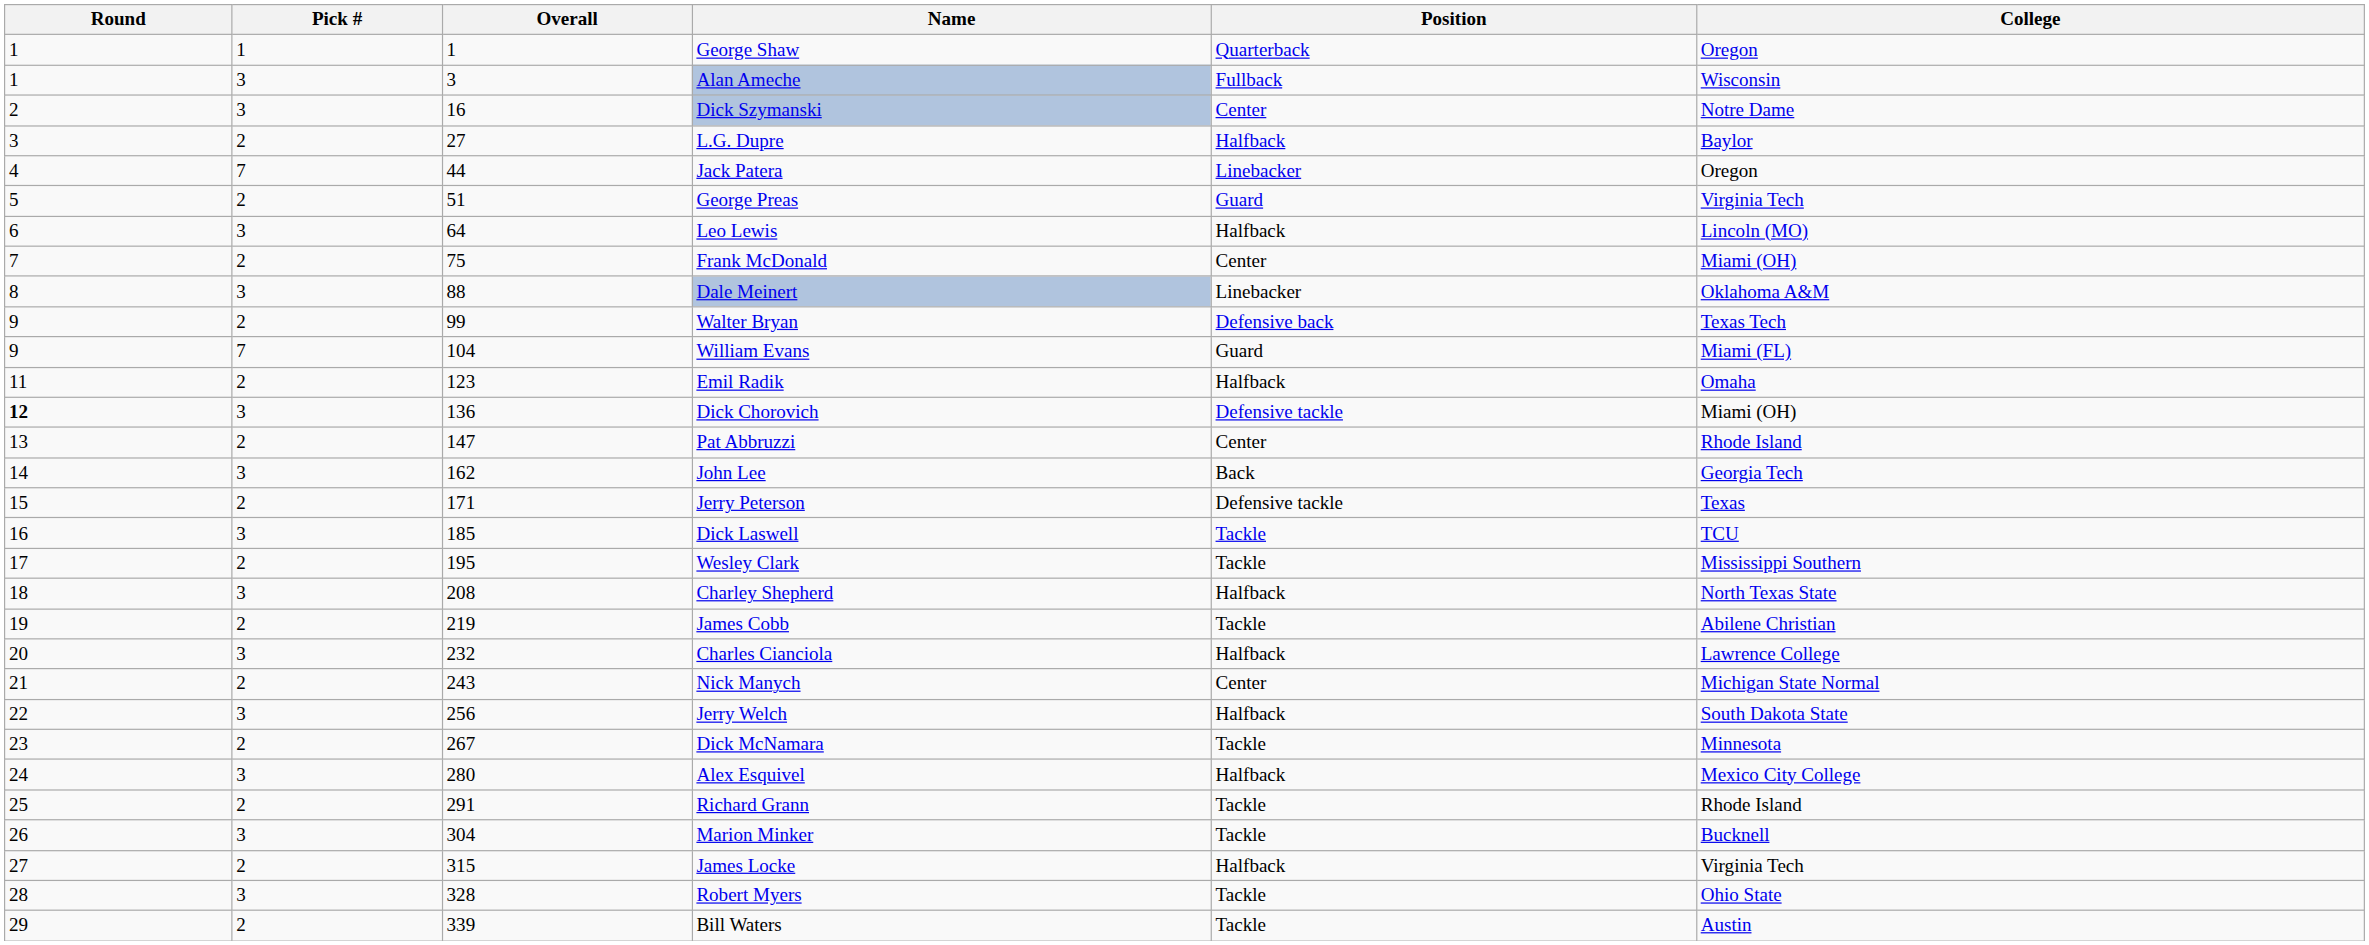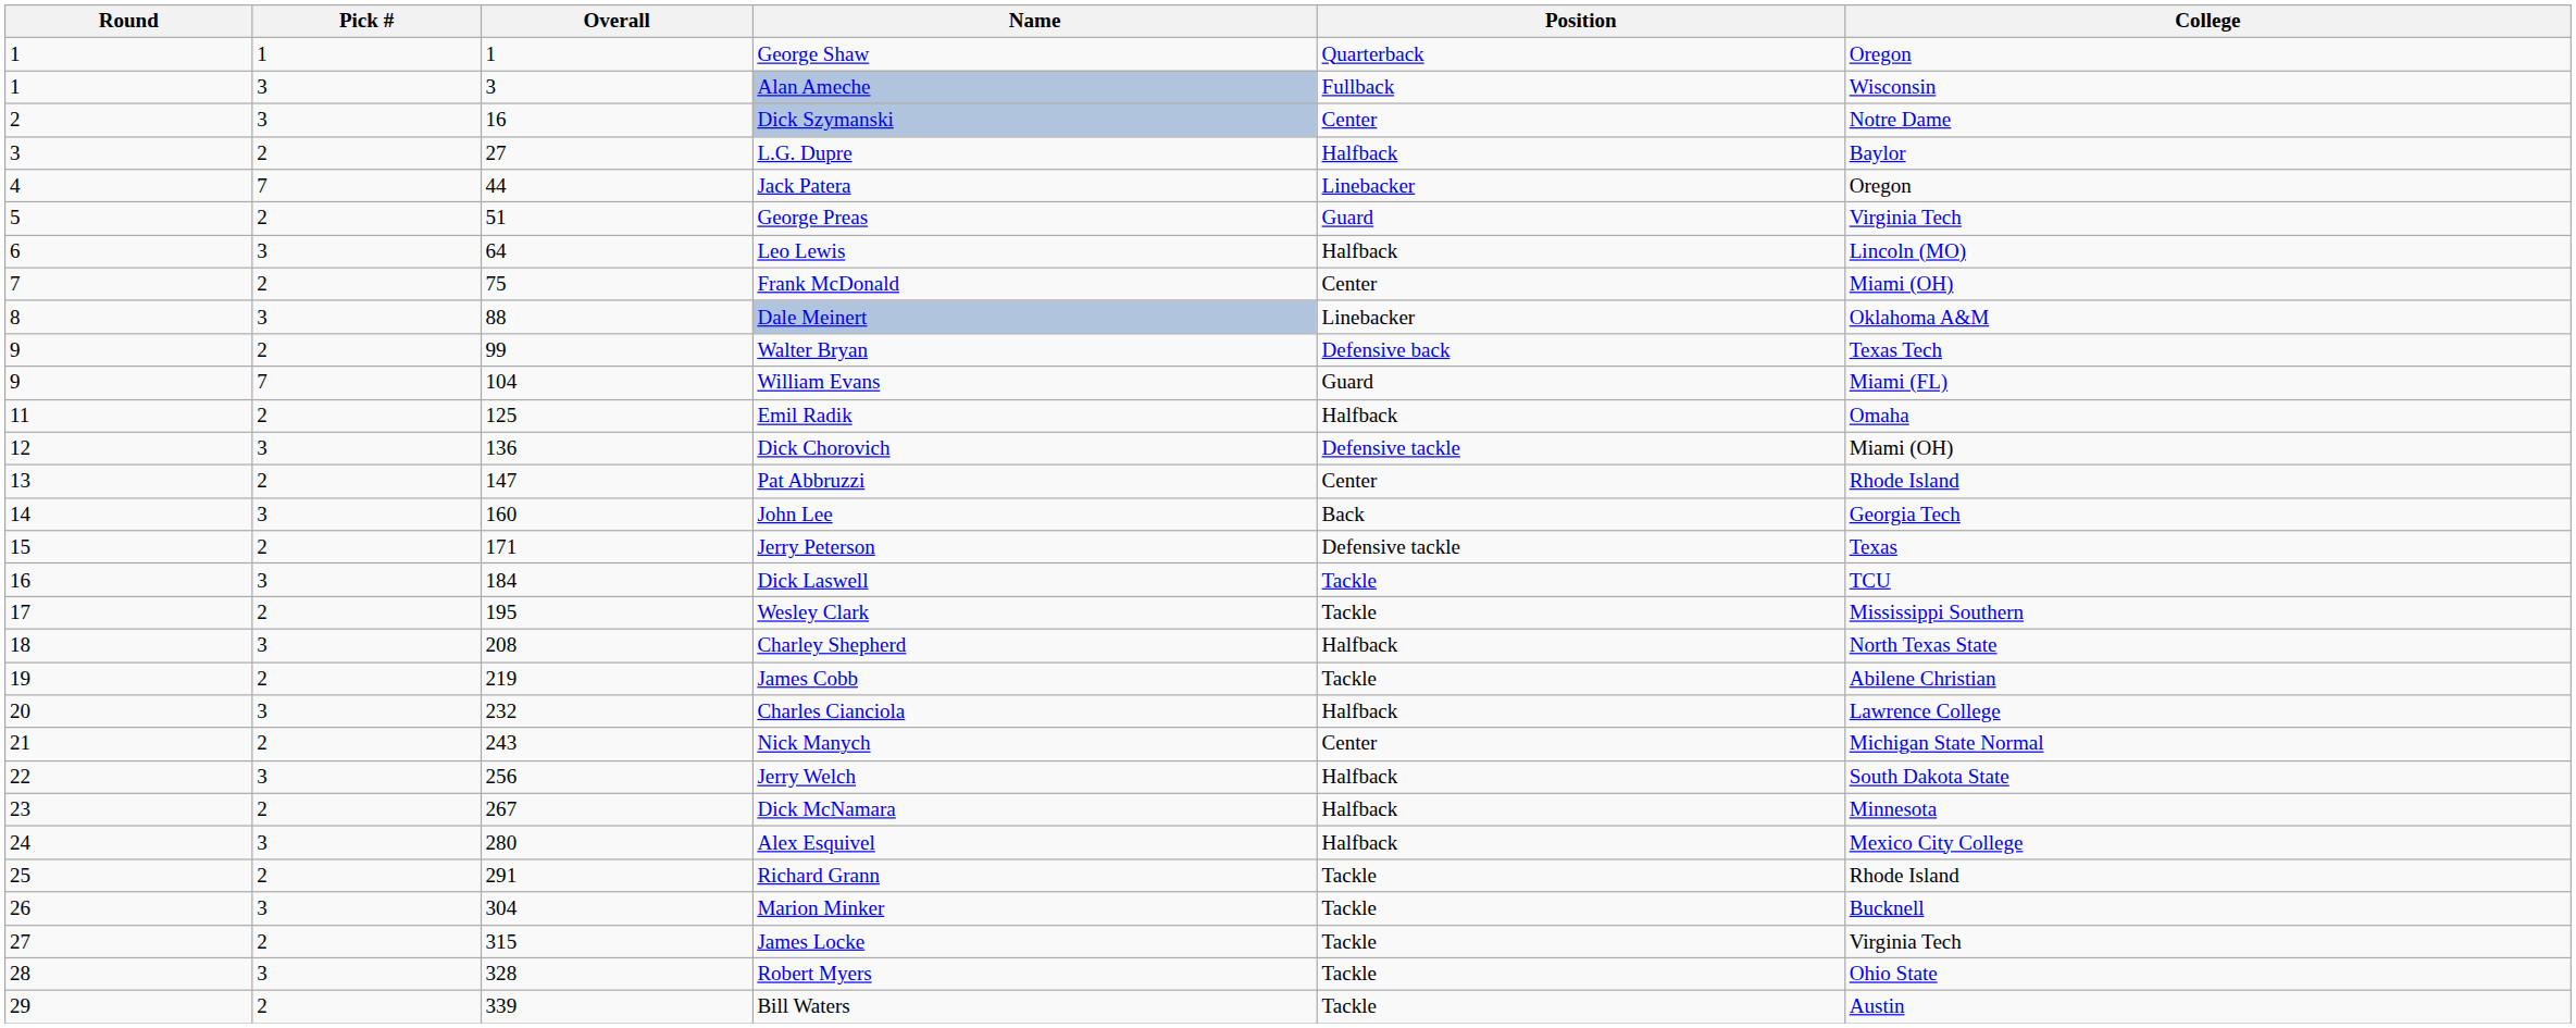Emil Radik | Overall: 123 -> 125
Dick Chorovich | Round: bold -> normal
John Lee | Overall: 162 -> 160
Dick Laswell | Overall: 185 -> 184
Dick McNamara | Position: Tackle -> Halfback
James Locke | Position: Halfback -> Tackle
